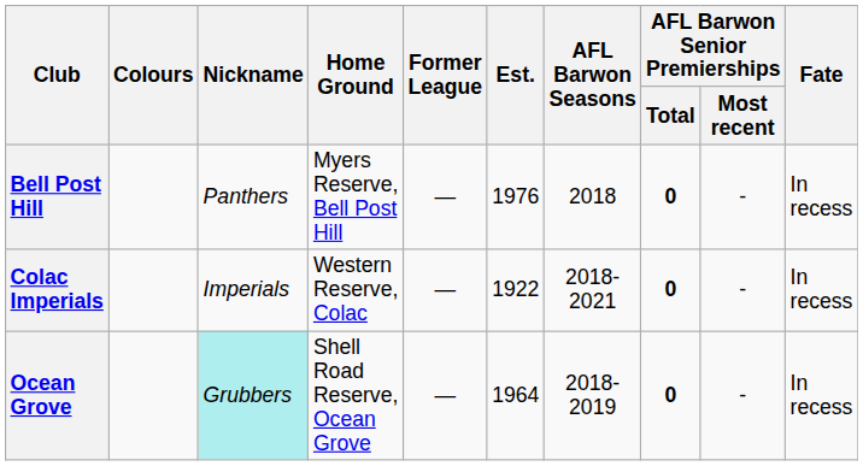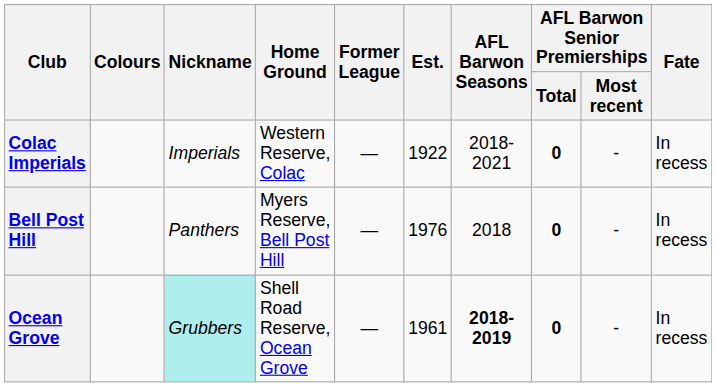rows swapped: Bell Post Hill <-> Colac Imperials
Ocean Grove | Est.: 1964 -> 1961
Ocean Grove | AFL Barwon Seasons: normal -> bold
